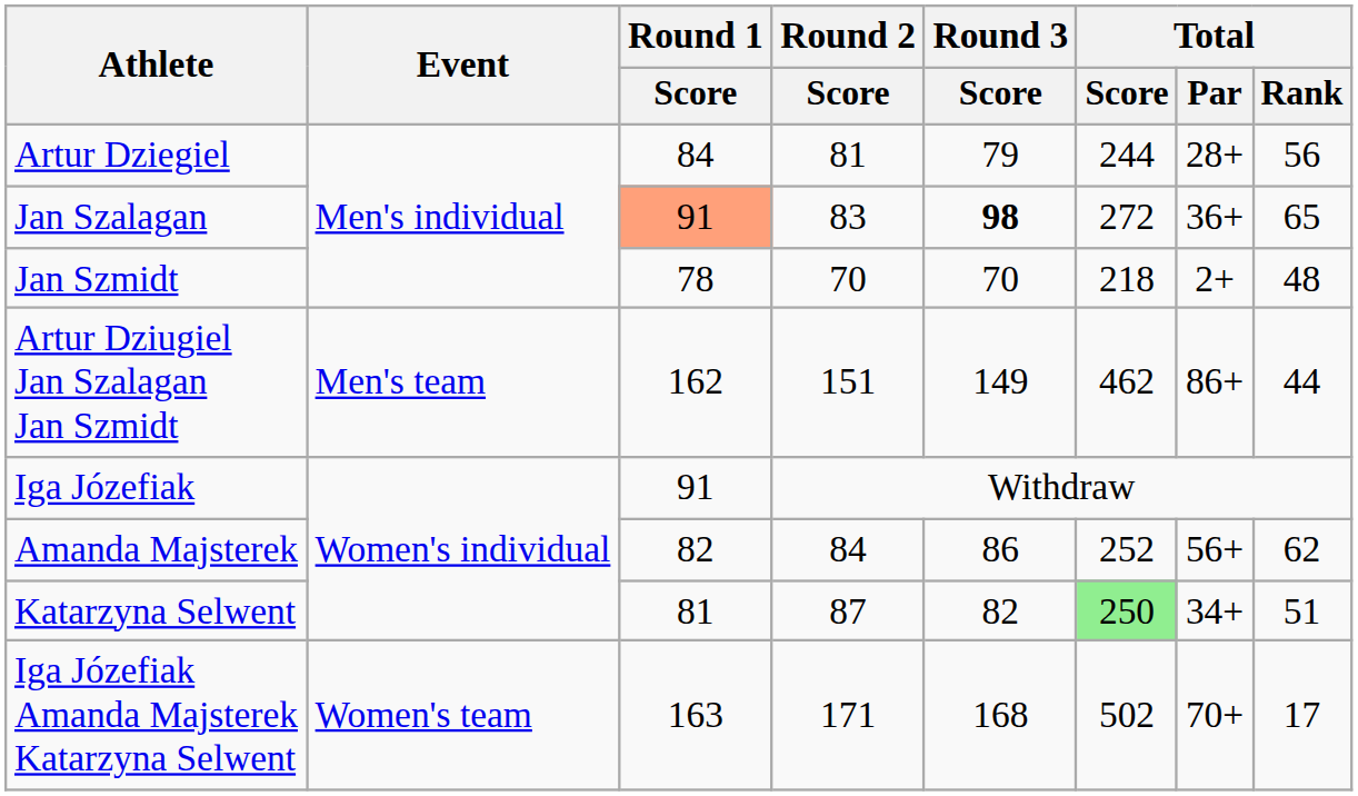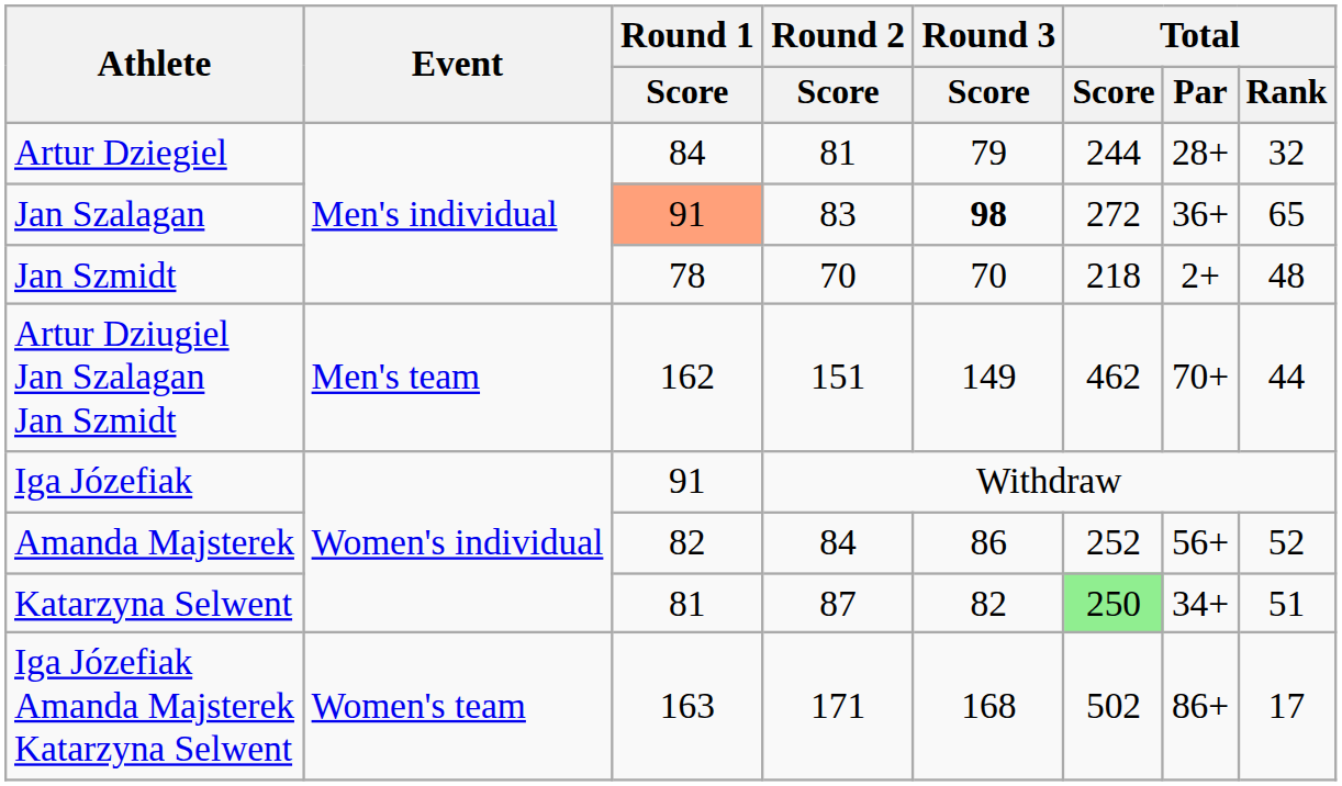Artur Dziegiel | Total / Rank: 56 -> 32
Artur Dziugiel Jan Szalagan Jan Szmidt | Total / Par: 86+ -> 70+
Amanda Majsterek | Total / Rank: 62 -> 52
Iga Józefiak Amanda Majsterek Katarzyna Selwent | Total / Par: 70+ -> 86+
